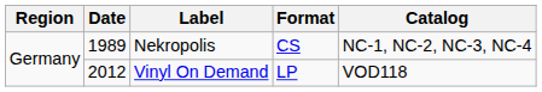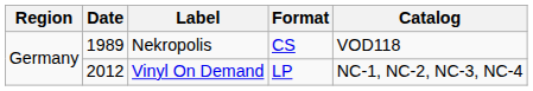Nekropolis | Catalog: NC-1, NC-2, NC-3, NC-4 -> VOD118
Vinyl On Demand | Catalog: VOD118 -> NC-1, NC-2, NC-3, NC-4
